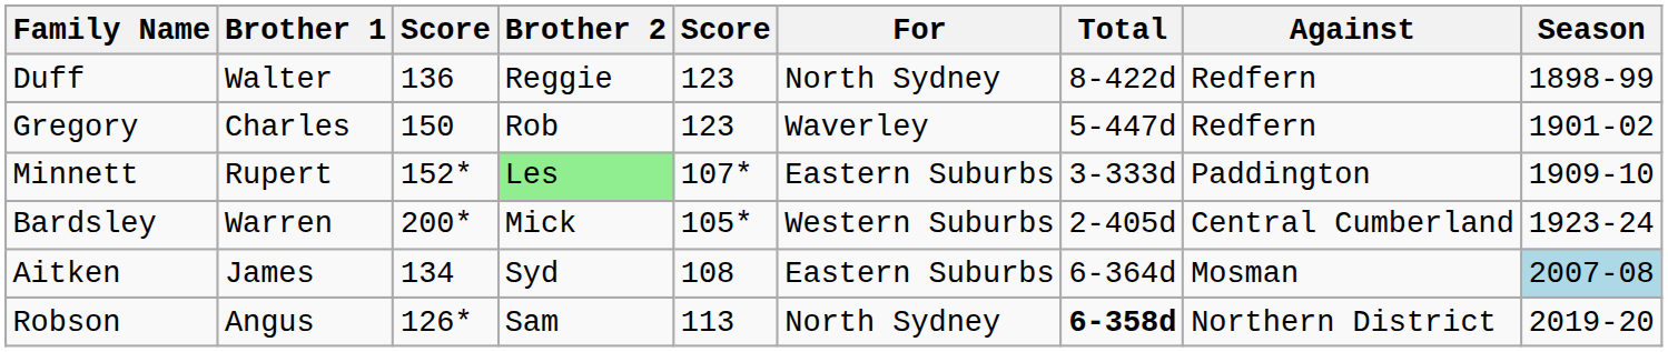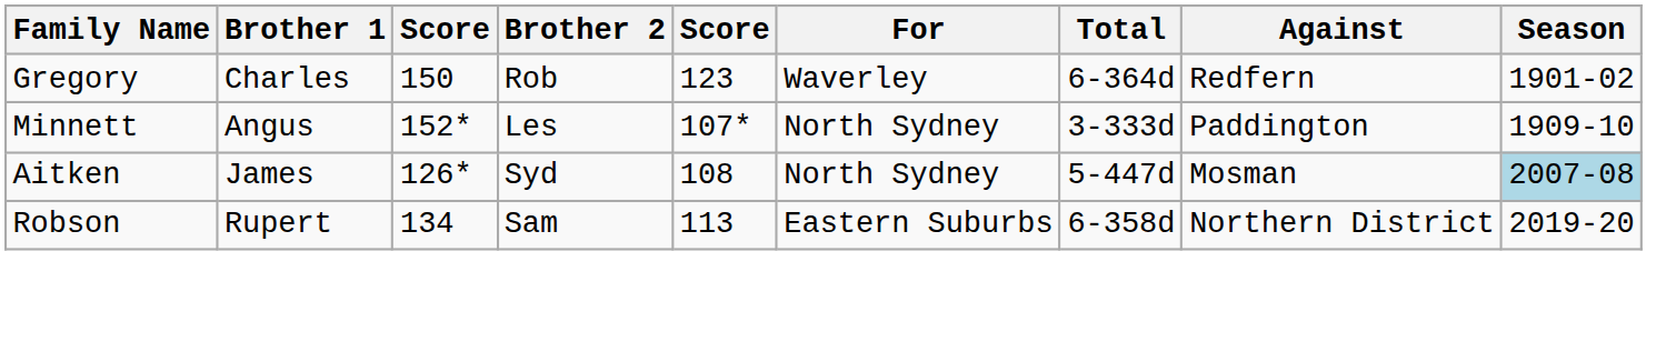- row: Duff | Walter | 136 | Reggie | 123 | North Sydney | 8-422d | Redfern | 1898-99
Gregory | Total: 5-447d -> 6-364d
Minnett | Brother 1: Rupert -> Angus
Minnett | Brother 2: lightgreen background -> no background
Minnett | For: Eastern Suburbs -> North Sydney
- row: Bardsley | Warren | 200* | Mick | 105* | Western Suburbs | 2-405d | Central Cumberland | 1923-24
Aitken | column 3: 134 -> 126*
Aitken | For: Eastern Suburbs -> North Sydney
Aitken | Total: 6-364d -> 5-447d
Robson | Brother 1: Angus -> Rupert
Robson | column 3: 126* -> 134
Robson | For: North Sydney -> Eastern Suburbs
Robson | Total: bold -> normal
